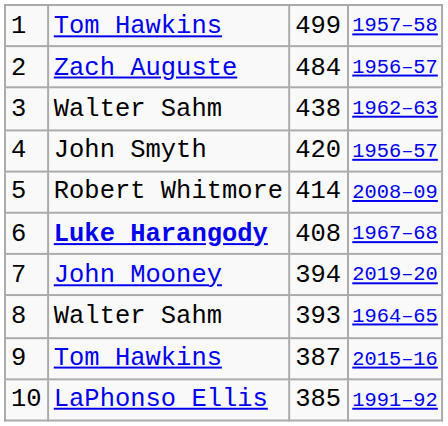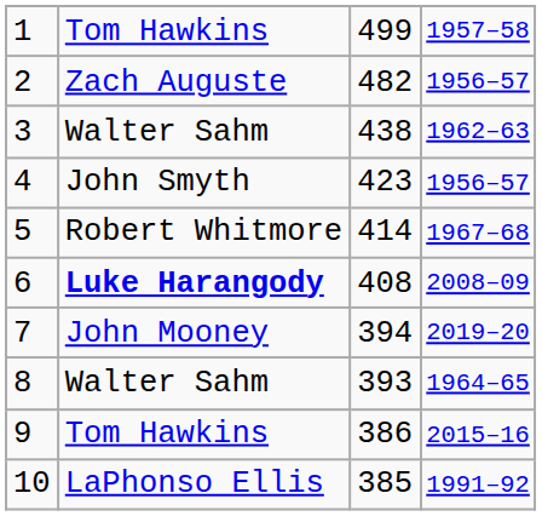2 | column 3: 484 -> 482
4 | column 3: 420 -> 423
5 | column 4: 2008–09 -> 1967–68
6 | column 4: 1967–68 -> 2008–09
9 | column 3: 387 -> 386
